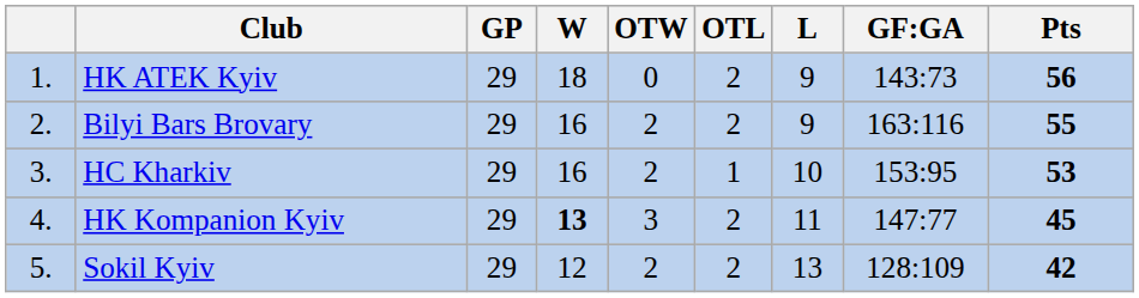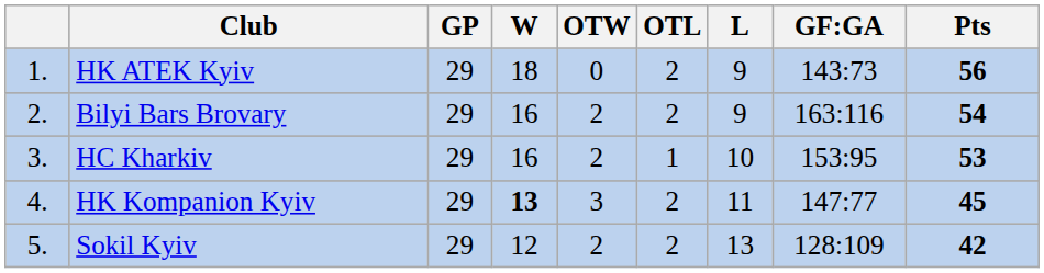Bilyi Bars Brovary | Pts: 55 -> 54
